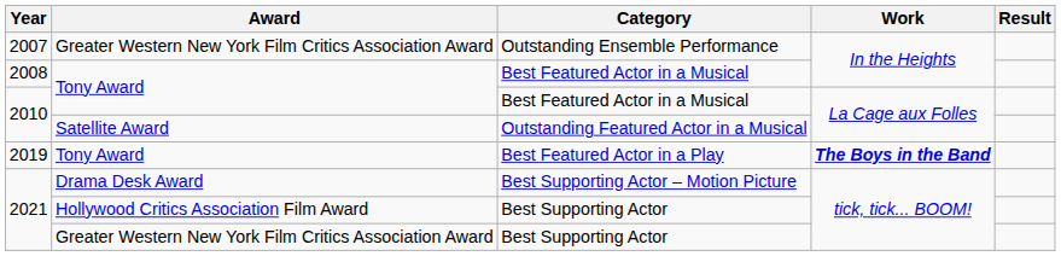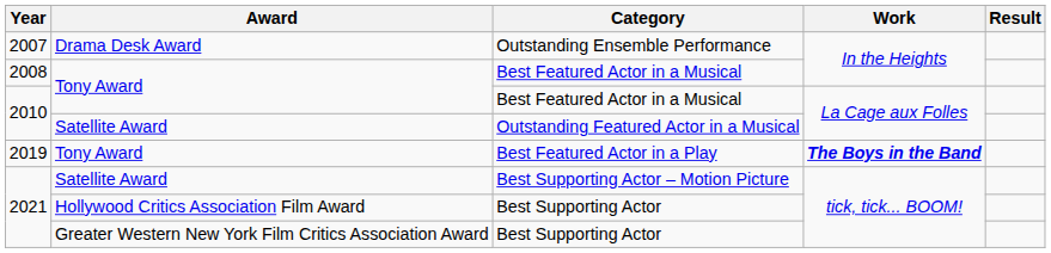Outstanding Ensemble Performance | Award: Greater Western New York Film Critics Association Award -> Drama Desk Award
Best Supporting Actor – Motion Picture | Award: Drama Desk Award -> Satellite Award
